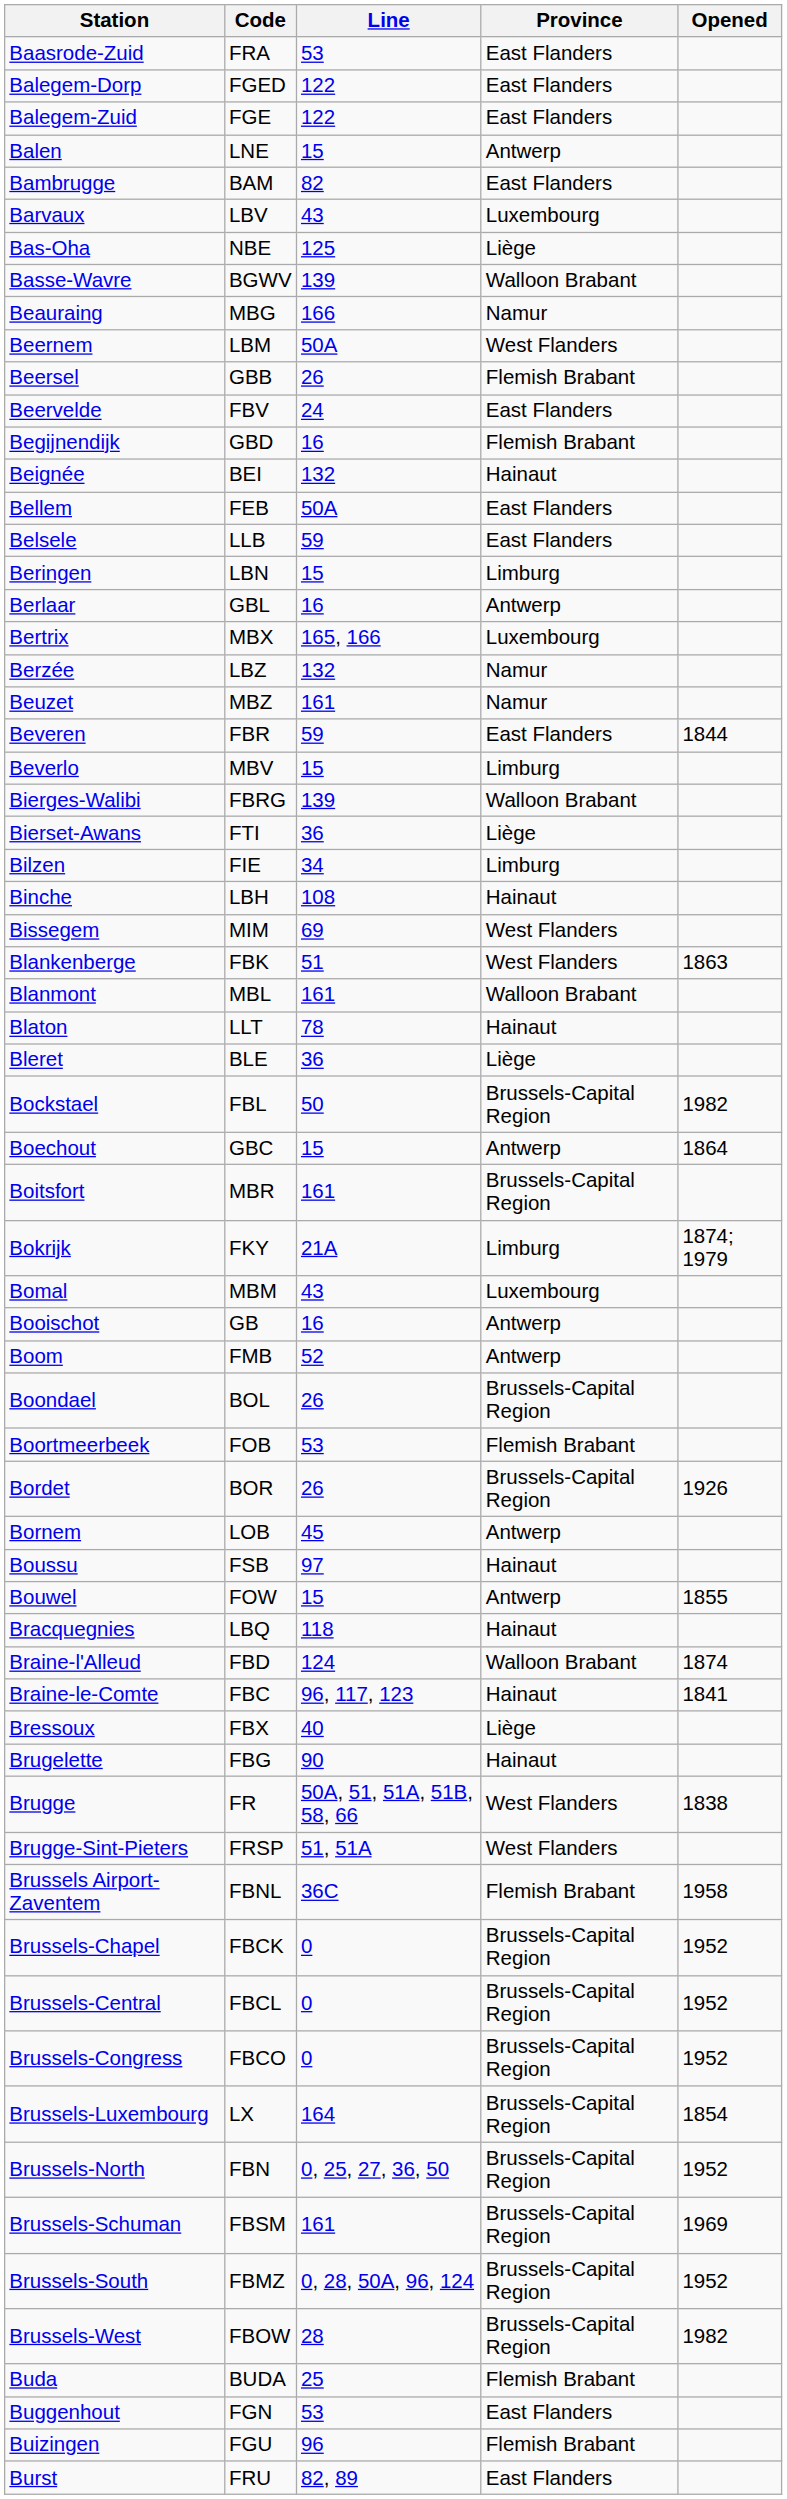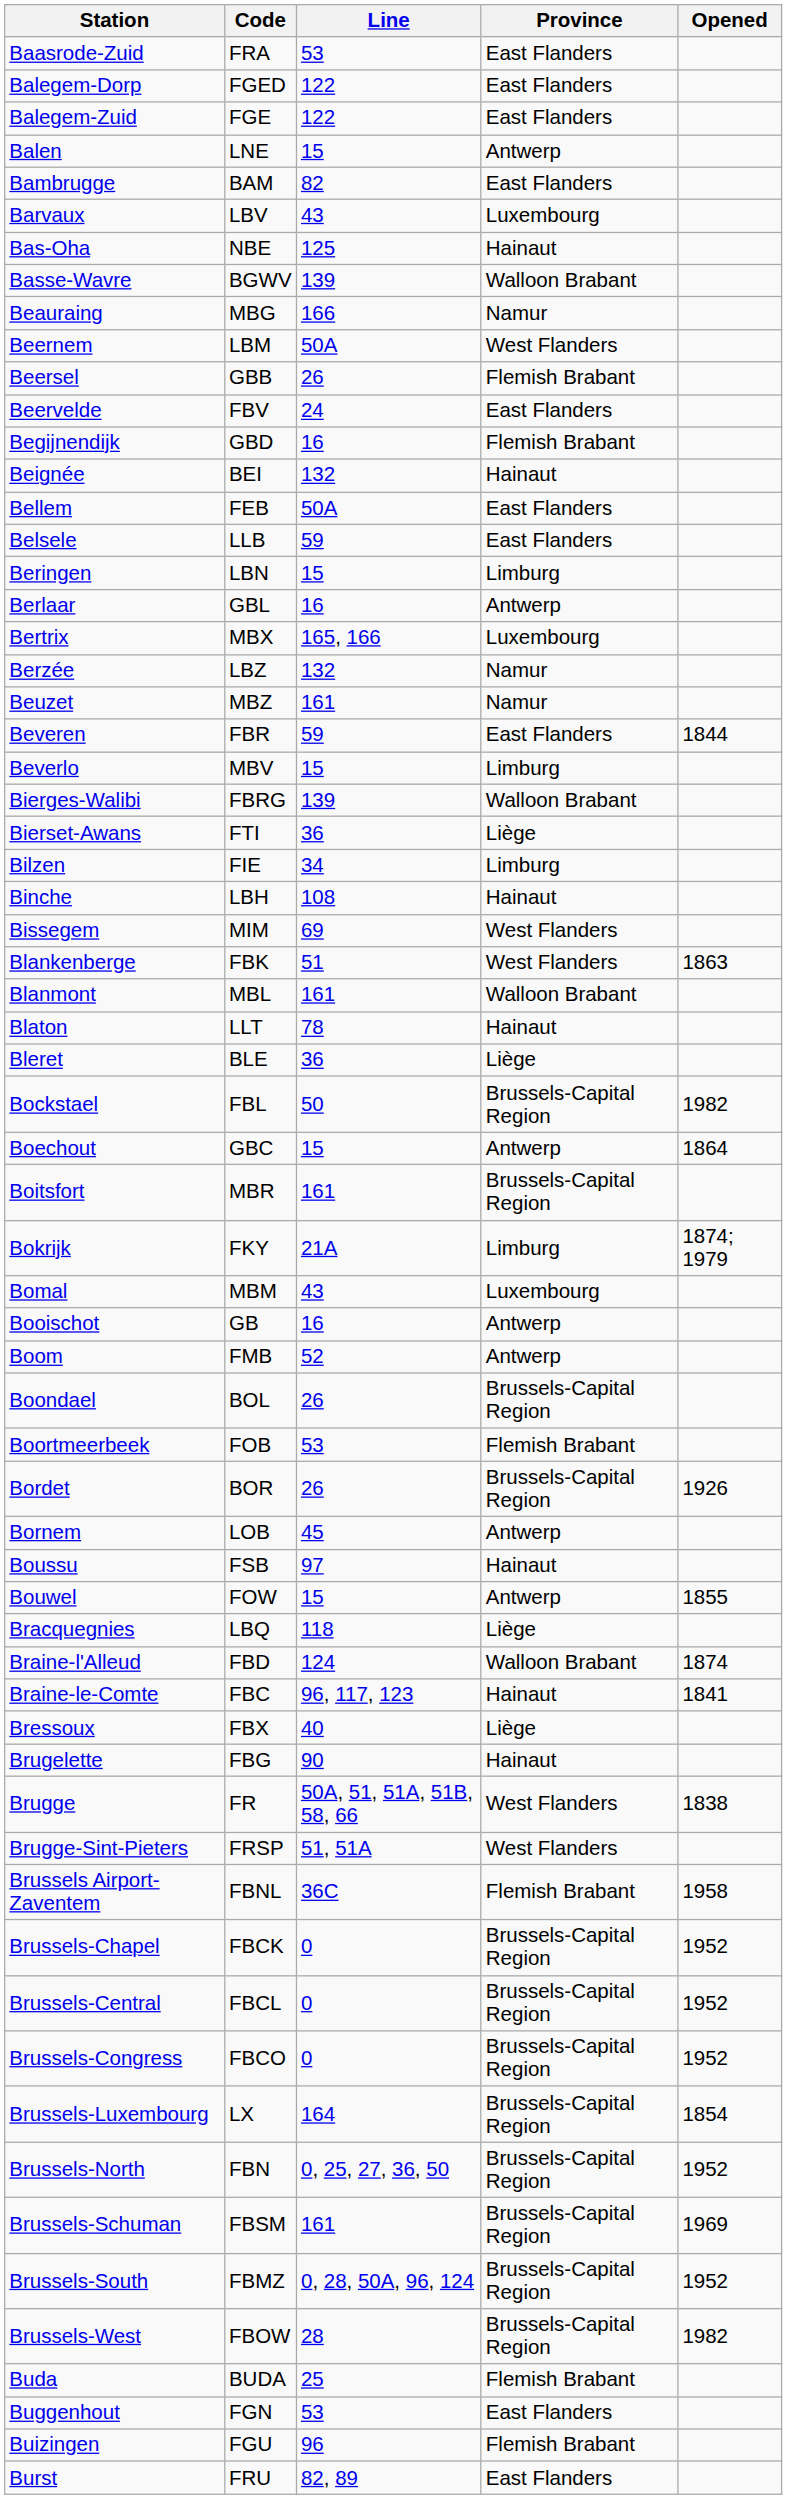Bas-Oha | Province: Liège -> Hainaut
Bracquegnies | Province: Hainaut -> Liège
